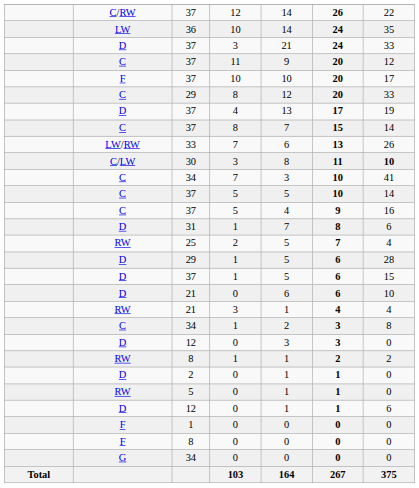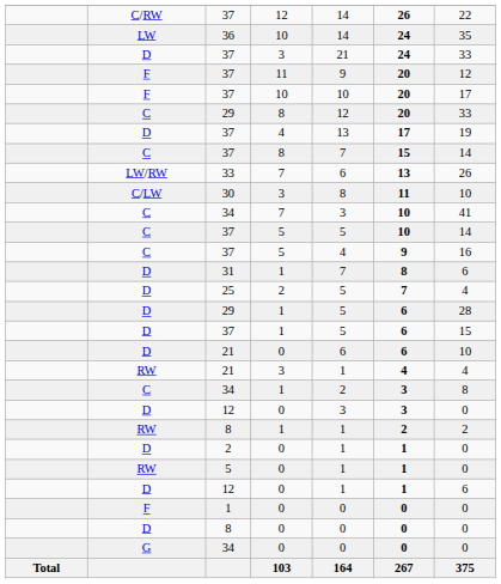37 / 11 | column 2: C -> F
30 | column 7: bold -> normal
25 | column 2: RW -> D
8 / 0 | column 2: F -> D
